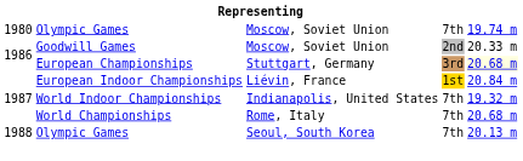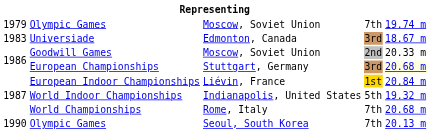Olympic Games / Moscow, Soviet Union | column 1: 1980 -> 1979
+ row: 1983 | Universiade | Edmonton, Canada | 3rd | 18.67 m
World Indoor Championships | column 4: 7th -> 5th
Olympic Games / Seoul, South Korea | column 1: 1988 -> 1990
